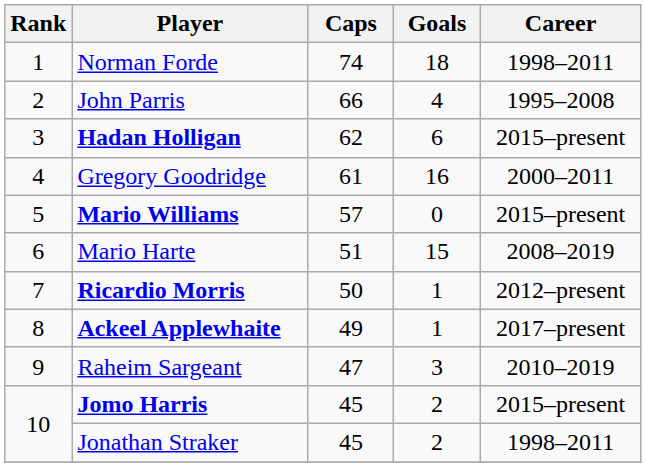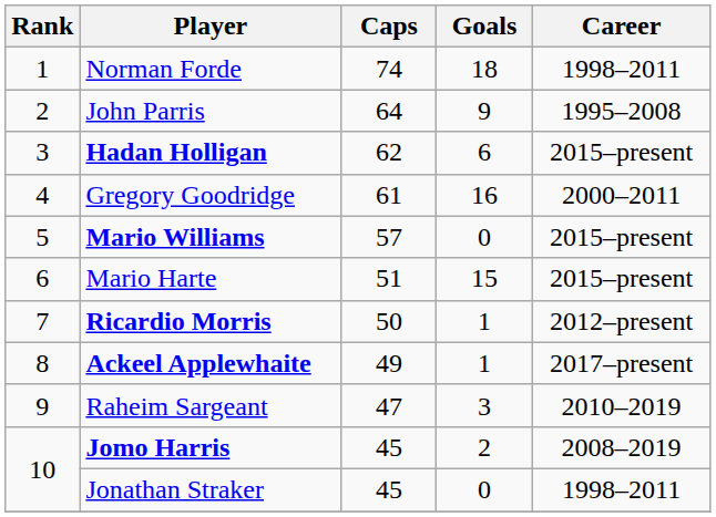John Parris | Caps: 66 -> 64
John Parris | Goals: 4 -> 9
Mario Harte | Career: 2008–2019 -> 2015–present
Jomo Harris | Career: 2015–present -> 2008–2019
Jonathan Straker | Goals: 2 -> 0
